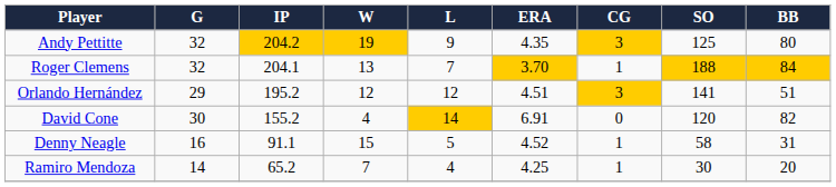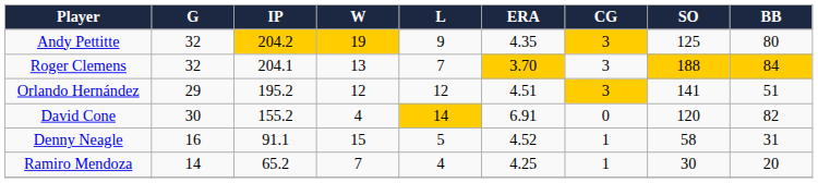Roger Clemens | CG: 1 -> 3
